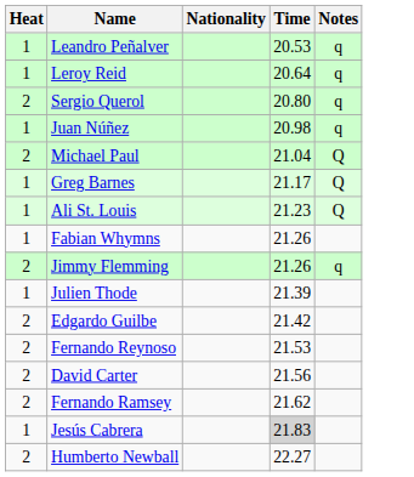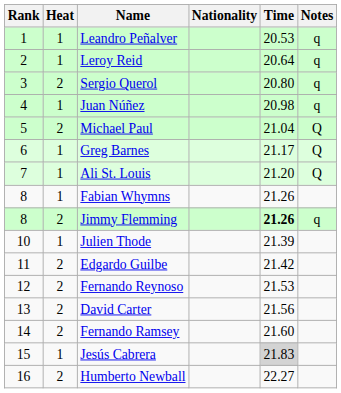+ column: Rank | 1 | 2 | 3 | 4 | 5 | 6 | 7 | 8 | 8 | 10 | 11 | 12 | 13 | 14 | 15 | 16
Ali St. Louis | Time: 21.23 -> 21.20
Jimmy Flemming | Time: normal -> bold
Fernando Ramsey | Time: 21.62 -> 21.60
